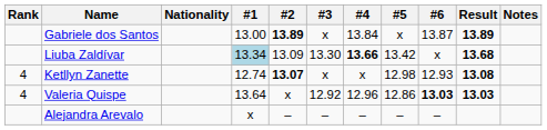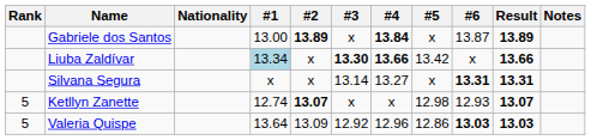Gabriele dos Santos | #4: normal -> bold
Liuba Zaldívar | #2: 13.09 -> x
Liuba Zaldívar | #3: normal -> bold
Liuba Zaldívar | Result: 13.68 -> 13.66
+ row: Silvana Segura | x | x | 13.14 | 13.27 | x | 13.31 | 13.31
Ketllyn Zanette | Rank: 4 -> 5
Ketllyn Zanette | Result: 13.08 -> 13.07
Valeria Quispe | Rank: 4 -> 5
Valeria Quispe | #2: x -> 13.09
- row: Alejandra Arevalo | x | – | – | – | – | –
